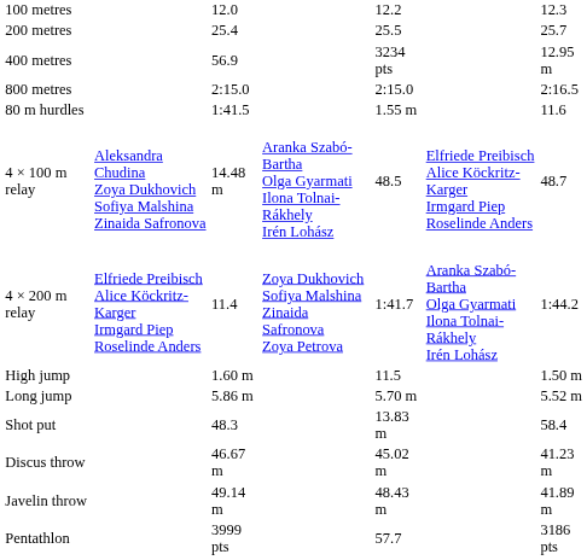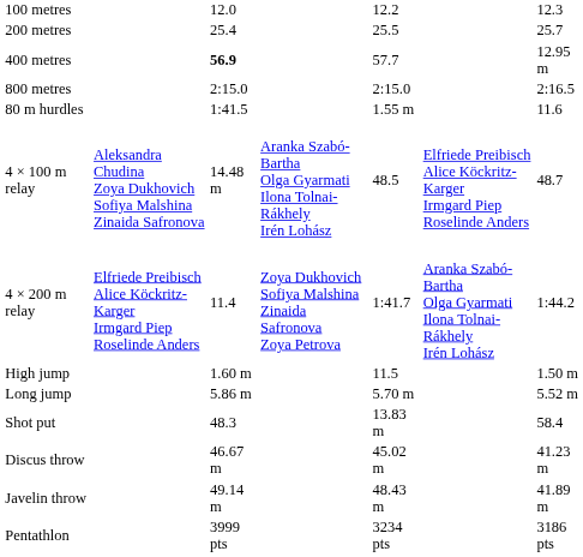400 metres | column 3: normal -> bold
400 metres | column 5: 3234 pts -> 57.7
Pentathlon | column 5: 57.7 -> 3234 pts
